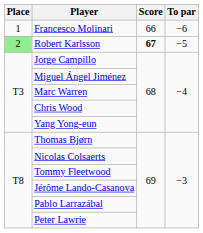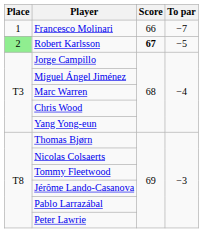Francesco Molinari | To par: −6 -> −7
